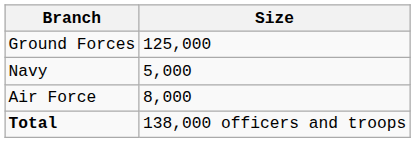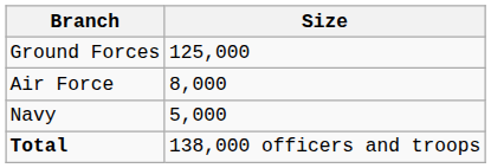rows swapped: Navy <-> Air Force
